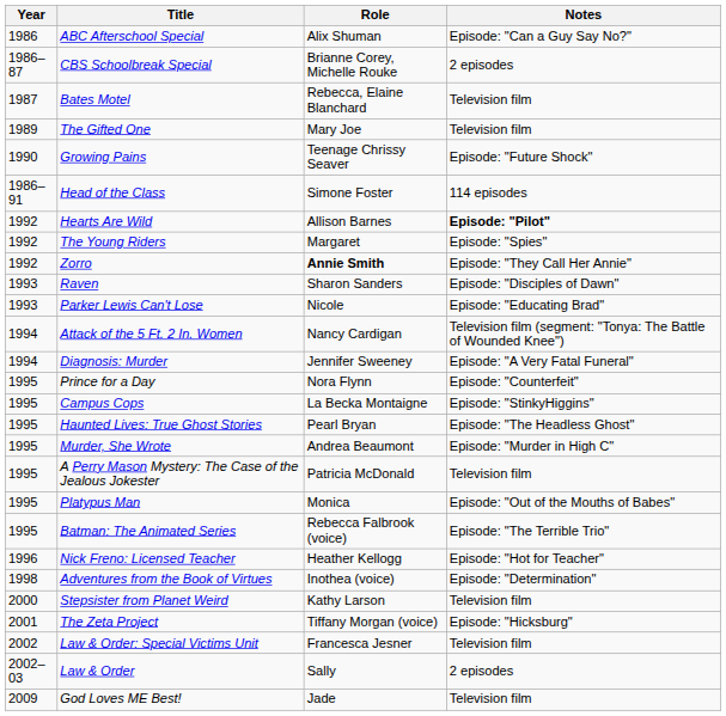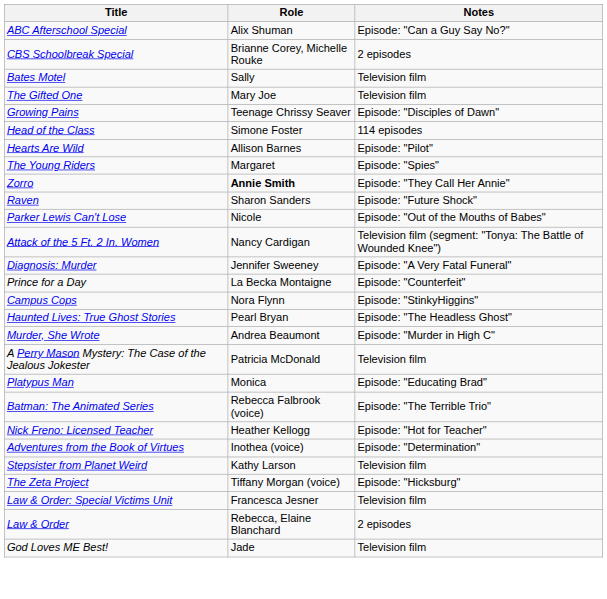- column: Year | 1986 | 1986–87 | 1987 | 1989 | 1990 | 1986–91 | 1992 | 1992 | 1992 | 1993 | 1993 | 1994 | 1994 | 1995 | 1995 | 1995 | 1995 | 1995 | 1995 | 1995 | 1996 | 1998 | 2000 | 2001 | 2002 | 2002–03 | 2009
Bates Motel | Role: Rebecca, Elaine Blanchard -> Sally
Growing Pains | Notes: Episode: "Future Shock" -> Episode: "Disciples of Dawn"
Hearts Are Wild | Notes: bold -> normal
Raven | Notes: Episode: "Disciples of Dawn" -> Episode: "Future Shock"
Parker Lewis Can't Lose | Notes: Episode: "Educating Brad" -> Episode: "Out of the Mouths of Babes"
Prince for a Day | Role: Nora Flynn -> La Becka Montaigne
Campus Cops | Role: La Becka Montaigne -> Nora Flynn
Platypus Man | Notes: Episode: "Out of the Mouths of Babes" -> Episode: "Educating Brad"
Law & Order | Role: Sally -> Rebecca, Elaine Blanchard
